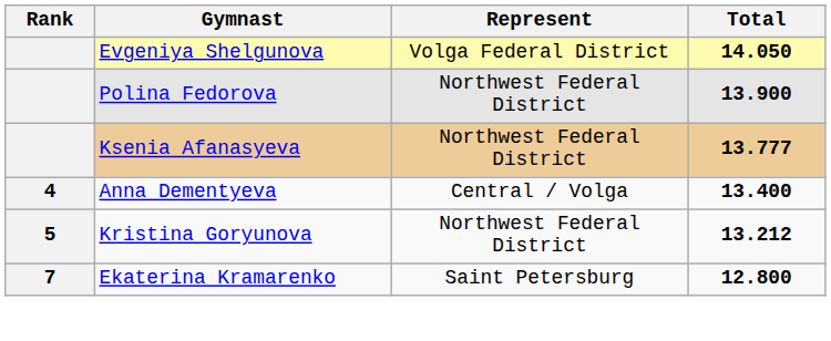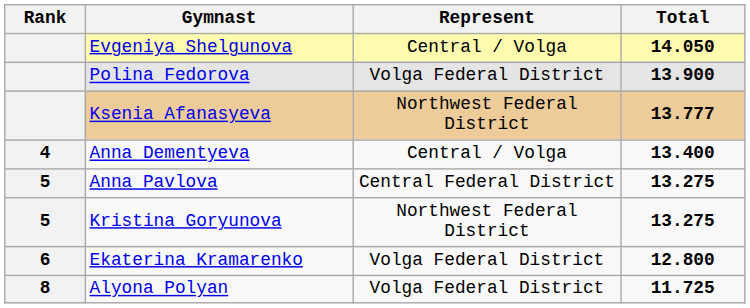Evgeniya Shelgunova | Represent: Volga Federal District -> Central / Volga
Polina Fedorova | Represent: Northwest Federal District -> Volga Federal District
+ row: 5 | Anna Pavlova | Central Federal District | 13.275
Kristina Goryunova | Total: 13.212 -> 13.275
Ekaterina Kramarenko | Rank: 7 -> 6
Ekaterina Kramarenko | Represent: Saint Petersburg -> Volga Federal District
+ row: 8 | Alyona Polyan | Volga Federal District | 11.725
